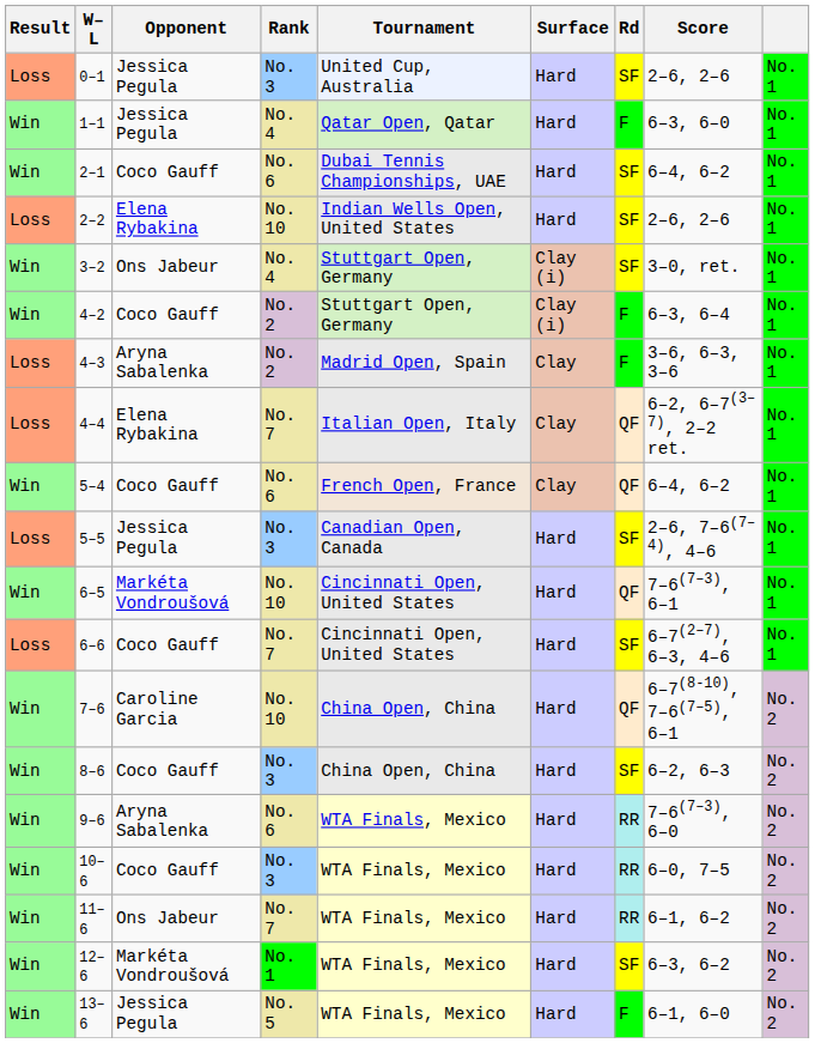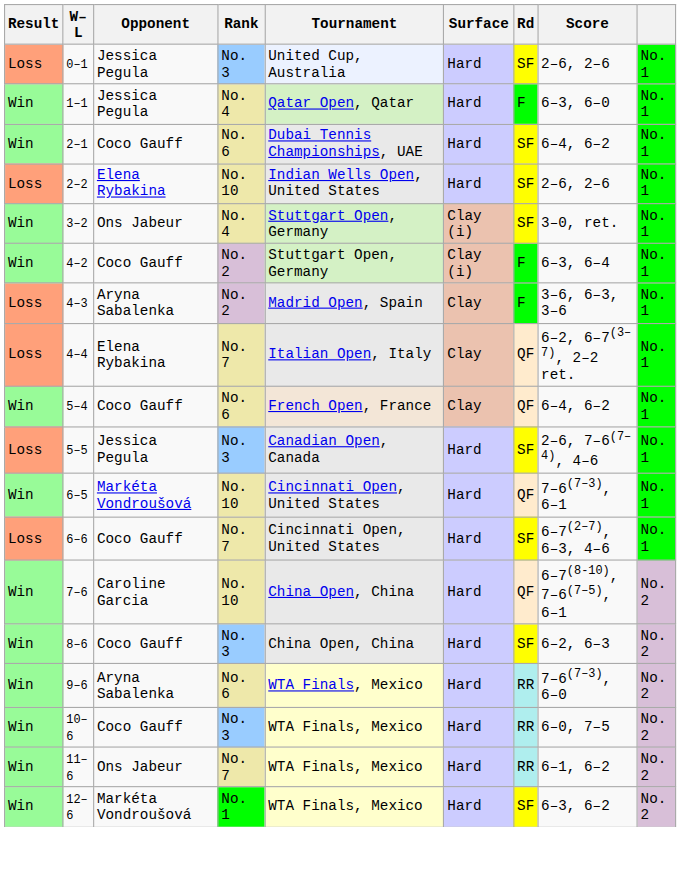- row: Win | 13–6 | Jessica Pegula | No. 5 | WTA Finals, Mexico | Hard | F | 6–1, 6–0 | No. 2
